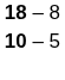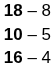+ row: 16 – 4
